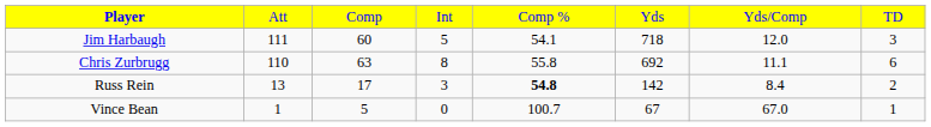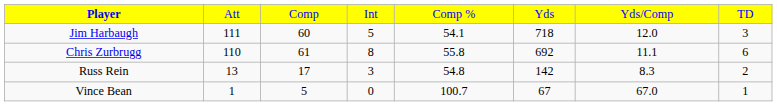Chris Zurbrugg | column 3: 63 -> 61
Russ Rein | column 5: bold -> normal
Russ Rein | column 7: 8.4 -> 8.3
